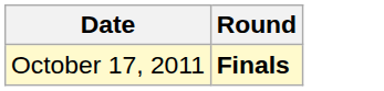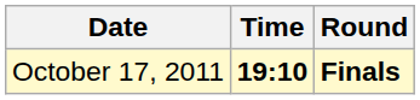+ column: Time | 19:10
